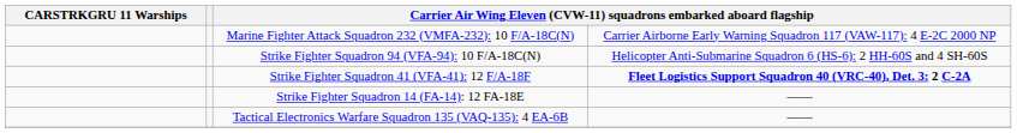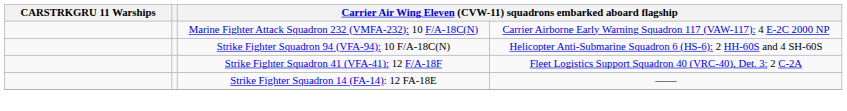Strike Fighter Squadron 41 (VFA-41): 12 F/A-18F | column 4: bold -> normal
- row: Tactical Electronics Warfare Squadron 135 (VAQ-135): 4 EA-6B | ——
